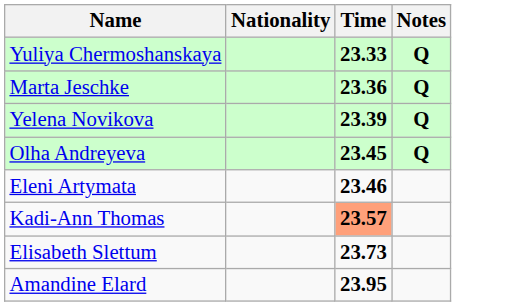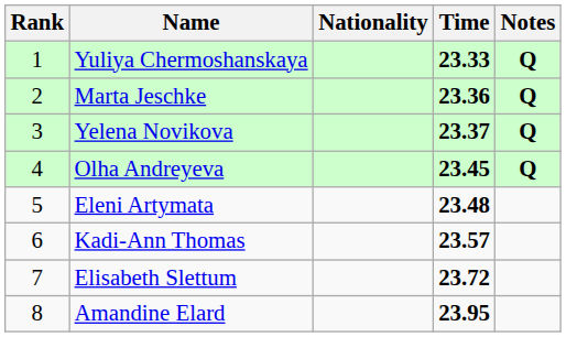+ column: Rank | 1 | 2 | 3 | 4 | 5 | 6 | 7 | 8
Yelena Novikova | Time: 23.39 -> 23.37
Eleni Artymata | Time: 23.46 -> 23.48
Kadi-Ann Thomas | Time: lightsalmon background -> no background
Elisabeth Slettum | Time: 23.73 -> 23.72
